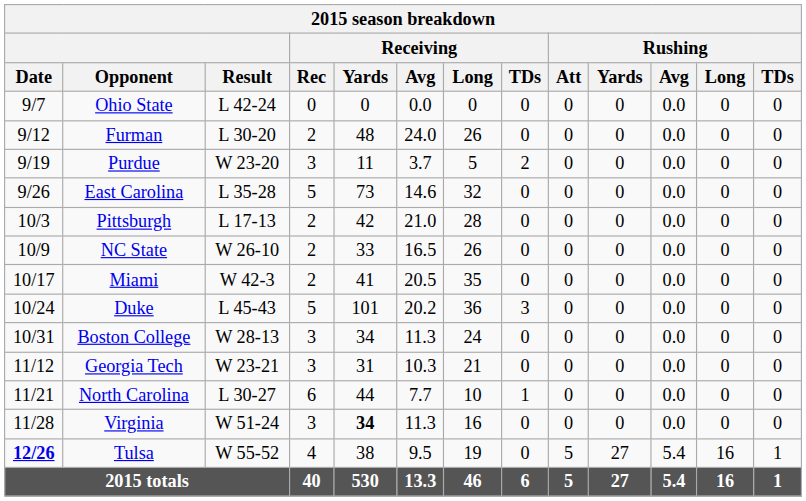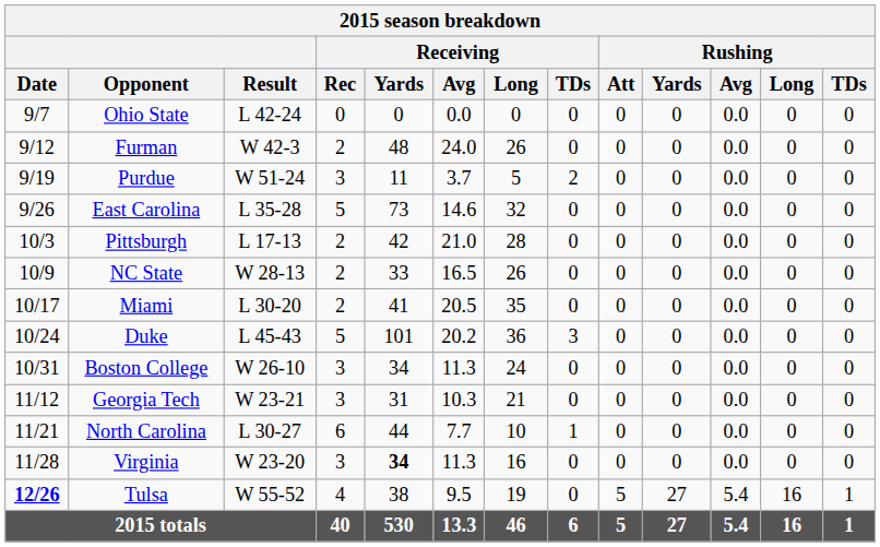Furman | Result: L 30-20 -> W 42-3
Purdue | Result: W 23-20 -> W 51-24
NC State | Result: W 26-10 -> W 28-13
Miami | Result: W 42-3 -> L 30-20
Boston College | Result: W 28-13 -> W 26-10
Virginia | Result: W 51-24 -> W 23-20
